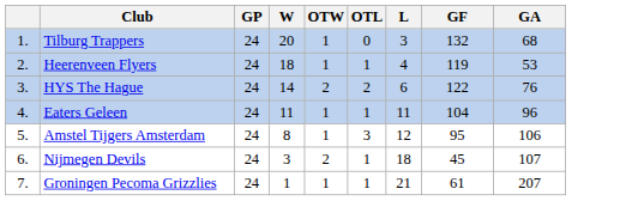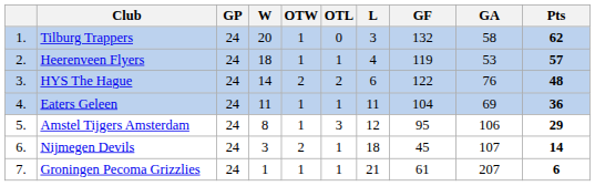+ column: Pts | 62 | 57 | 48 | 36 | 29 | 14 | 6
Tilburg Trappers | GA: 68 -> 58
Eaters Geleen | GA: 96 -> 69
